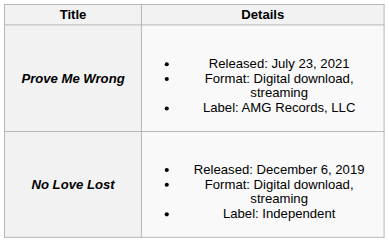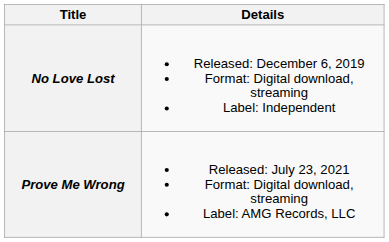rows swapped: No Love Lost <-> Prove Me Wrong
